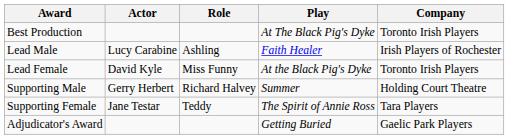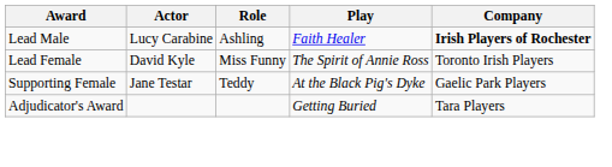- row: Best Production | At The Black Pig's Dyke | Toronto Irish Players
Lead Male | Company: normal -> bold
Lead Female | Play: At the Black Pig's Dyke -> The Spirit of Annie Ross
- row: Supporting Male | Gerry Herbert | Richard Halvey | Summer | Holding Court Theatre
Supporting Female | Play: The Spirit of Annie Ross -> At the Black Pig's Dyke
Supporting Female | Company: Tara Players -> Gaelic Park Players
Adjudicator's Award | Company: Gaelic Park Players -> Tara Players
